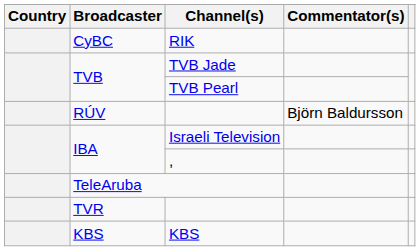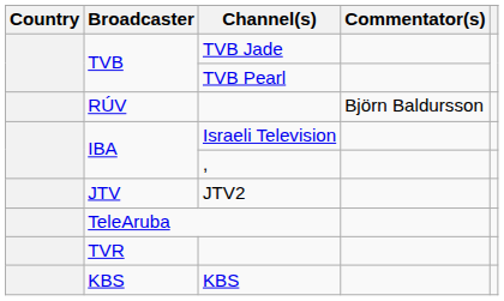- row: CyBC | RIK
+ row: JTV | JTV2
